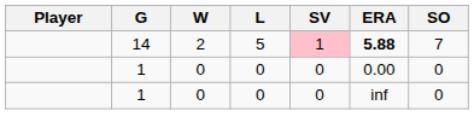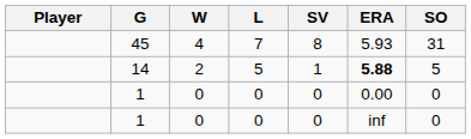+ row: 45 | 4 | 7 | 8 | 5.93 | 31
14 | SV: pink background -> no background
14 | SO: 7 -> 5
